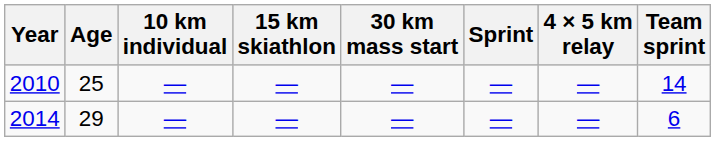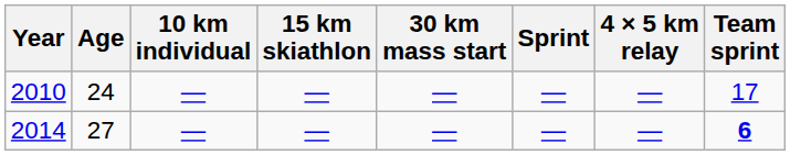2010 | Age: 25 -> 24
2010 | Team sprint: 14 -> 17
2014 | Age: 29 -> 27
2014 | Team sprint: normal -> bold
